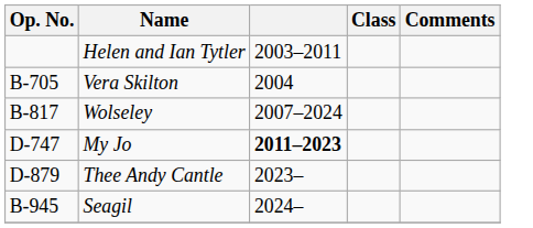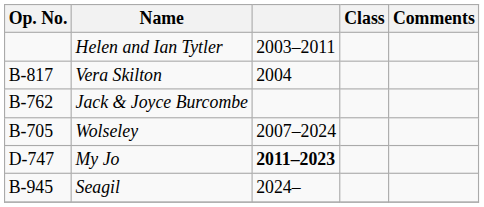Vera Skilton | Op. No.: B-705 -> B-817
+ row: B-762 | Jack & Joyce Burcombe
Wolseley | Op. No.: B-817 -> B-705
- row: D-879 | Thee Andy Cantle | 2023–
